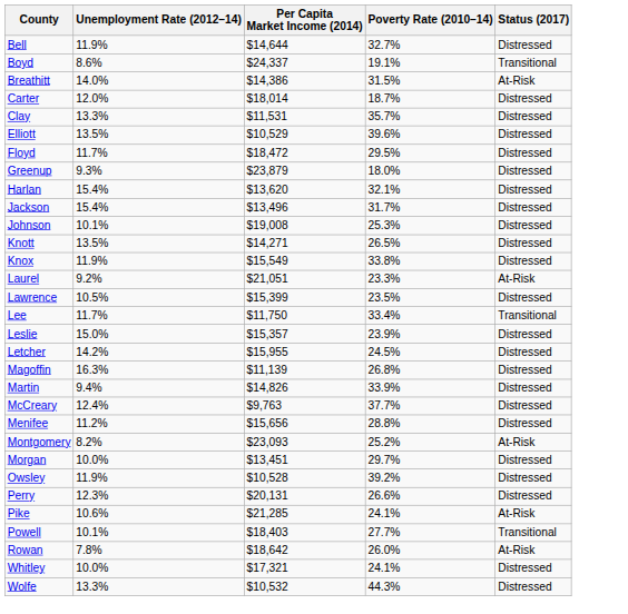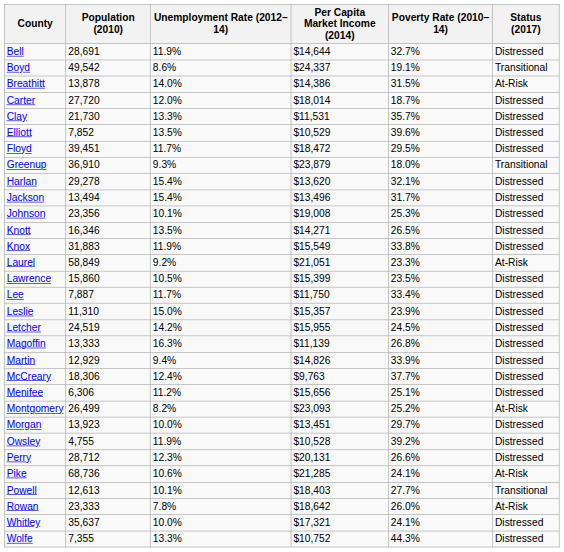+ column: Population (2010) | 28,691 | 49,542 | 13,878 | 27,720 | 21,730 | 7,852 | 39,451 | 36,910 | 29,278 | 13,494 | 23,356 | 16,346 | 31,883 | 58,849 | 15,860 | 7,887 | 11,310 | 24,519 | 13,333 | 12,929 | 18,306 | 6,306 | 26,499 | 13,923 | 4,755 | 28,712 | 68,736 | 12,613 | 23,333 | 35,637 | 7,355
Greenup | Status (2017): Distressed -> Transitional
Lee | Status (2017): Transitional -> Distressed
Menifee | Poverty Rate (2010–14): 28.8% -> 25.1%
Wolfe | Per Capita Market Income (2014): $10,532 -> $10,752
